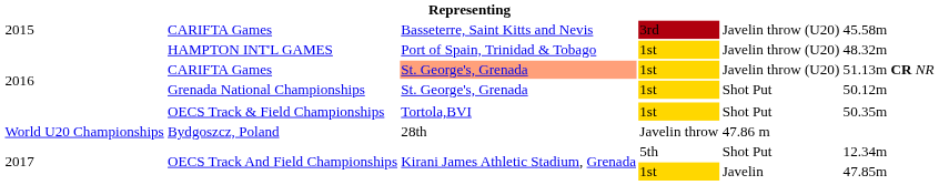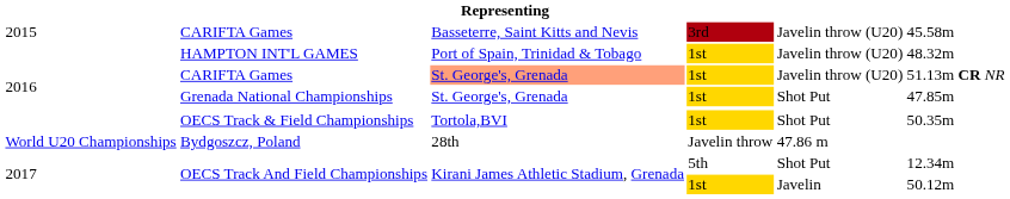Grenada National Championships | column 6: 50.12m -> 47.85m
OECS Track And Field Championships / 1st | column 6: 47.85m -> 50.12m
